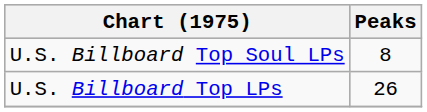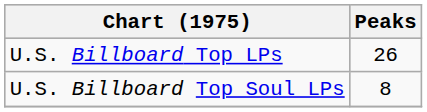rows swapped: U.S. Billboard Top LPs <-> U.S. Billboard Top Soul LPs
